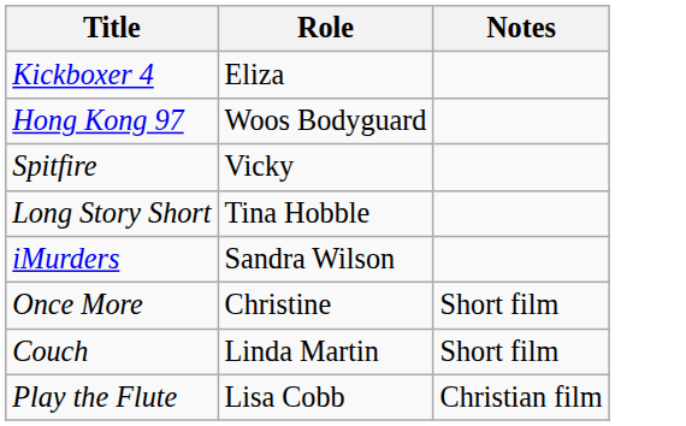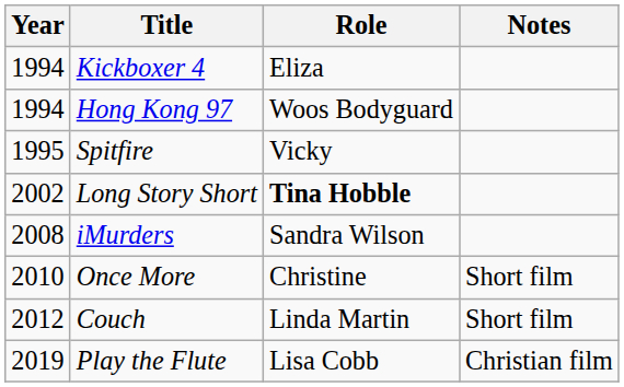+ column: Year | 1994 | 1994 | 1995 | 2002 | 2008 | 2010 | 2012 | 2019
Long Story Short | Role: normal -> bold
